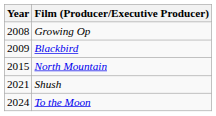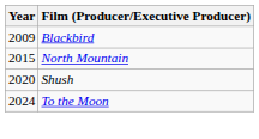- row: 2008 | Growing Op
Shush | Year: 2021 -> 2020
